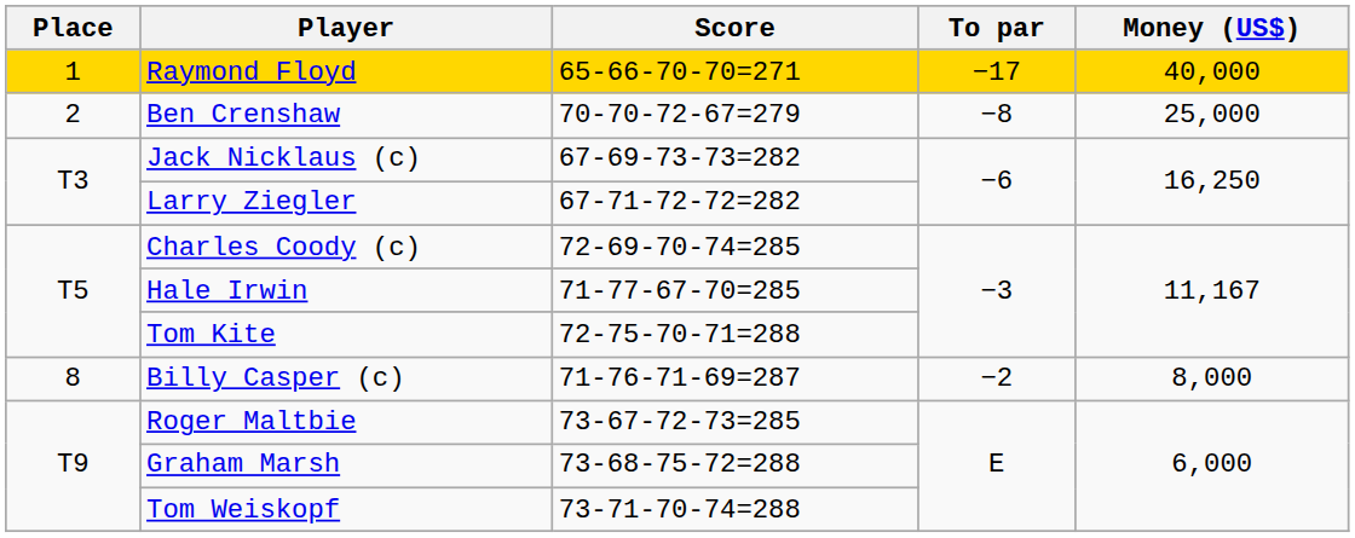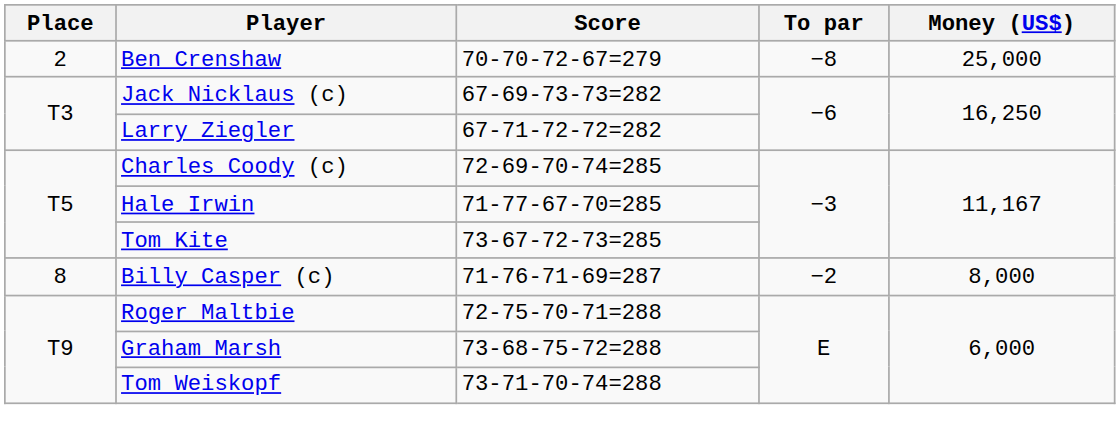- row: 1 | Raymond Floyd | 65-66-70-70=271 | −17 | 40,000
Tom Kite | Score: 72-75-70-71=288 -> 73-67-72-73=285
Roger Maltbie | Score: 73-67-72-73=285 -> 72-75-70-71=288
